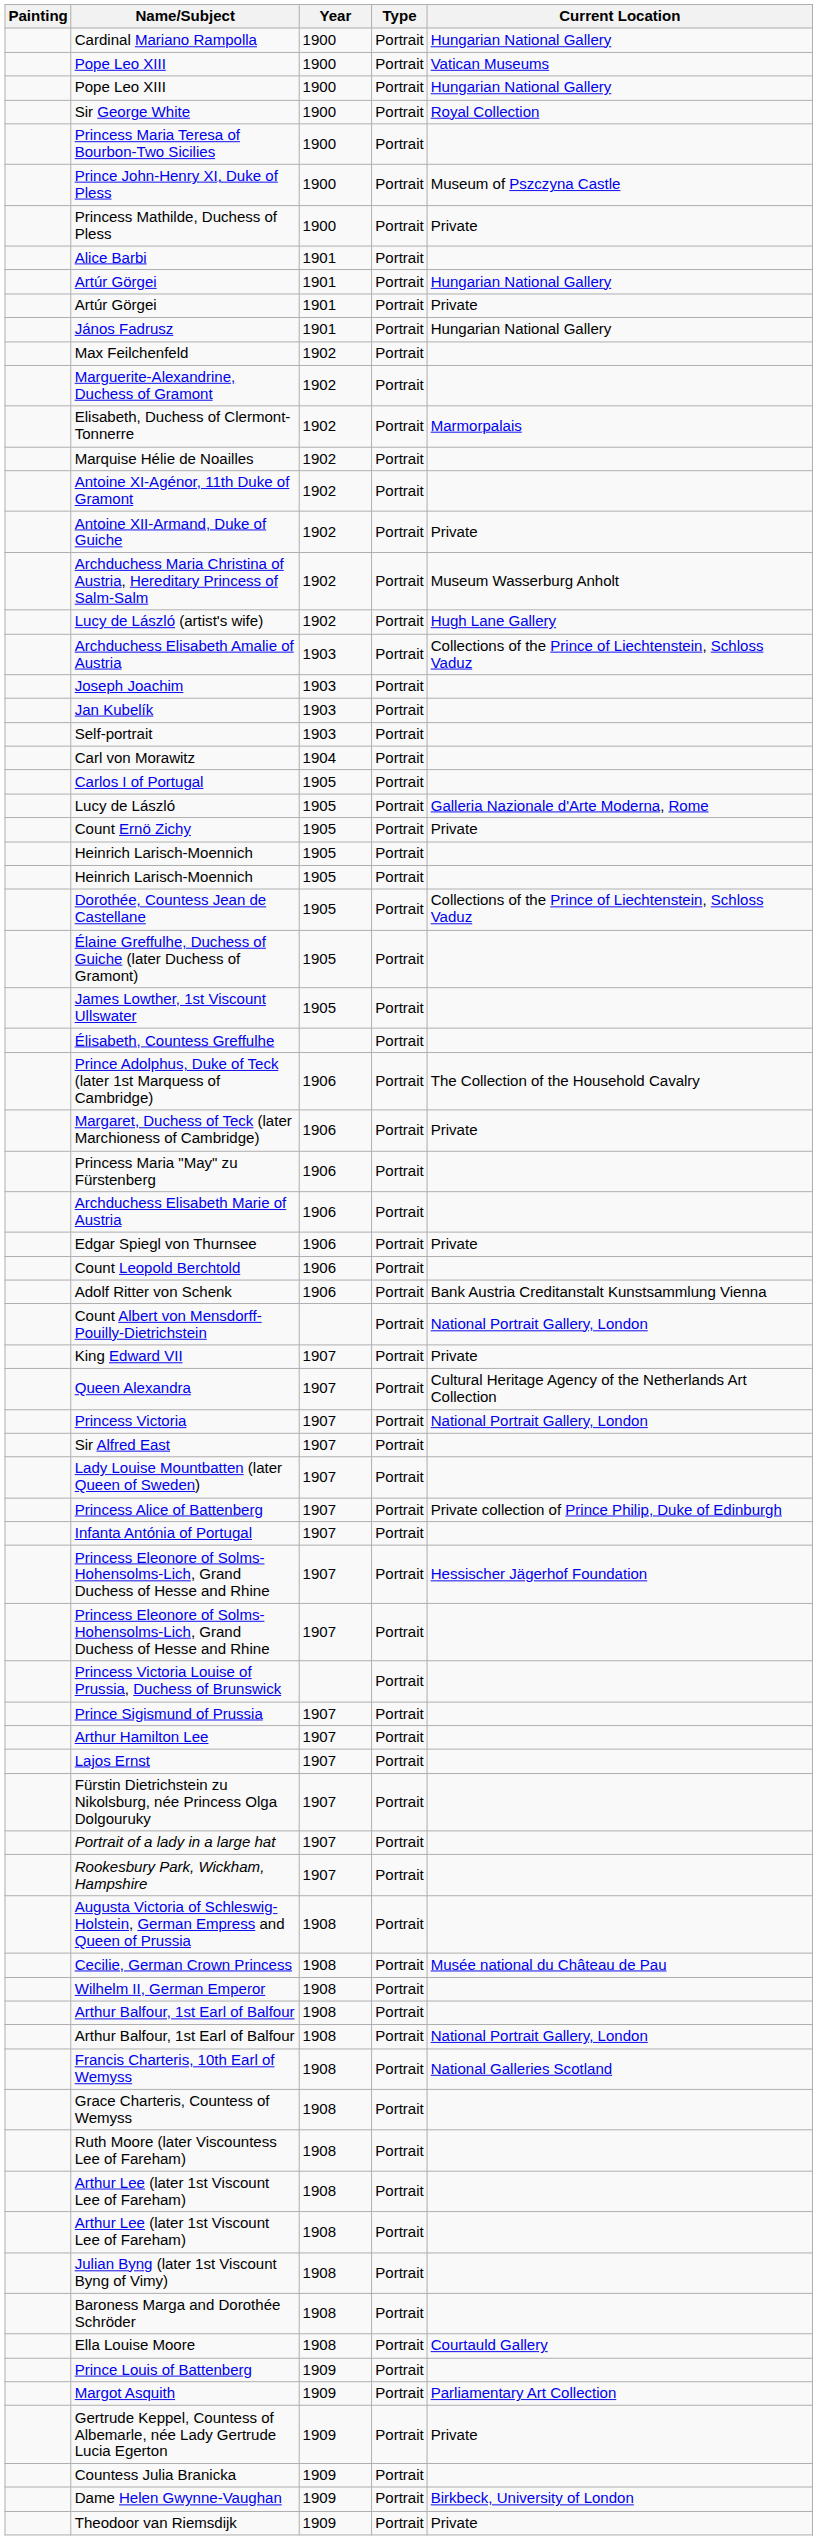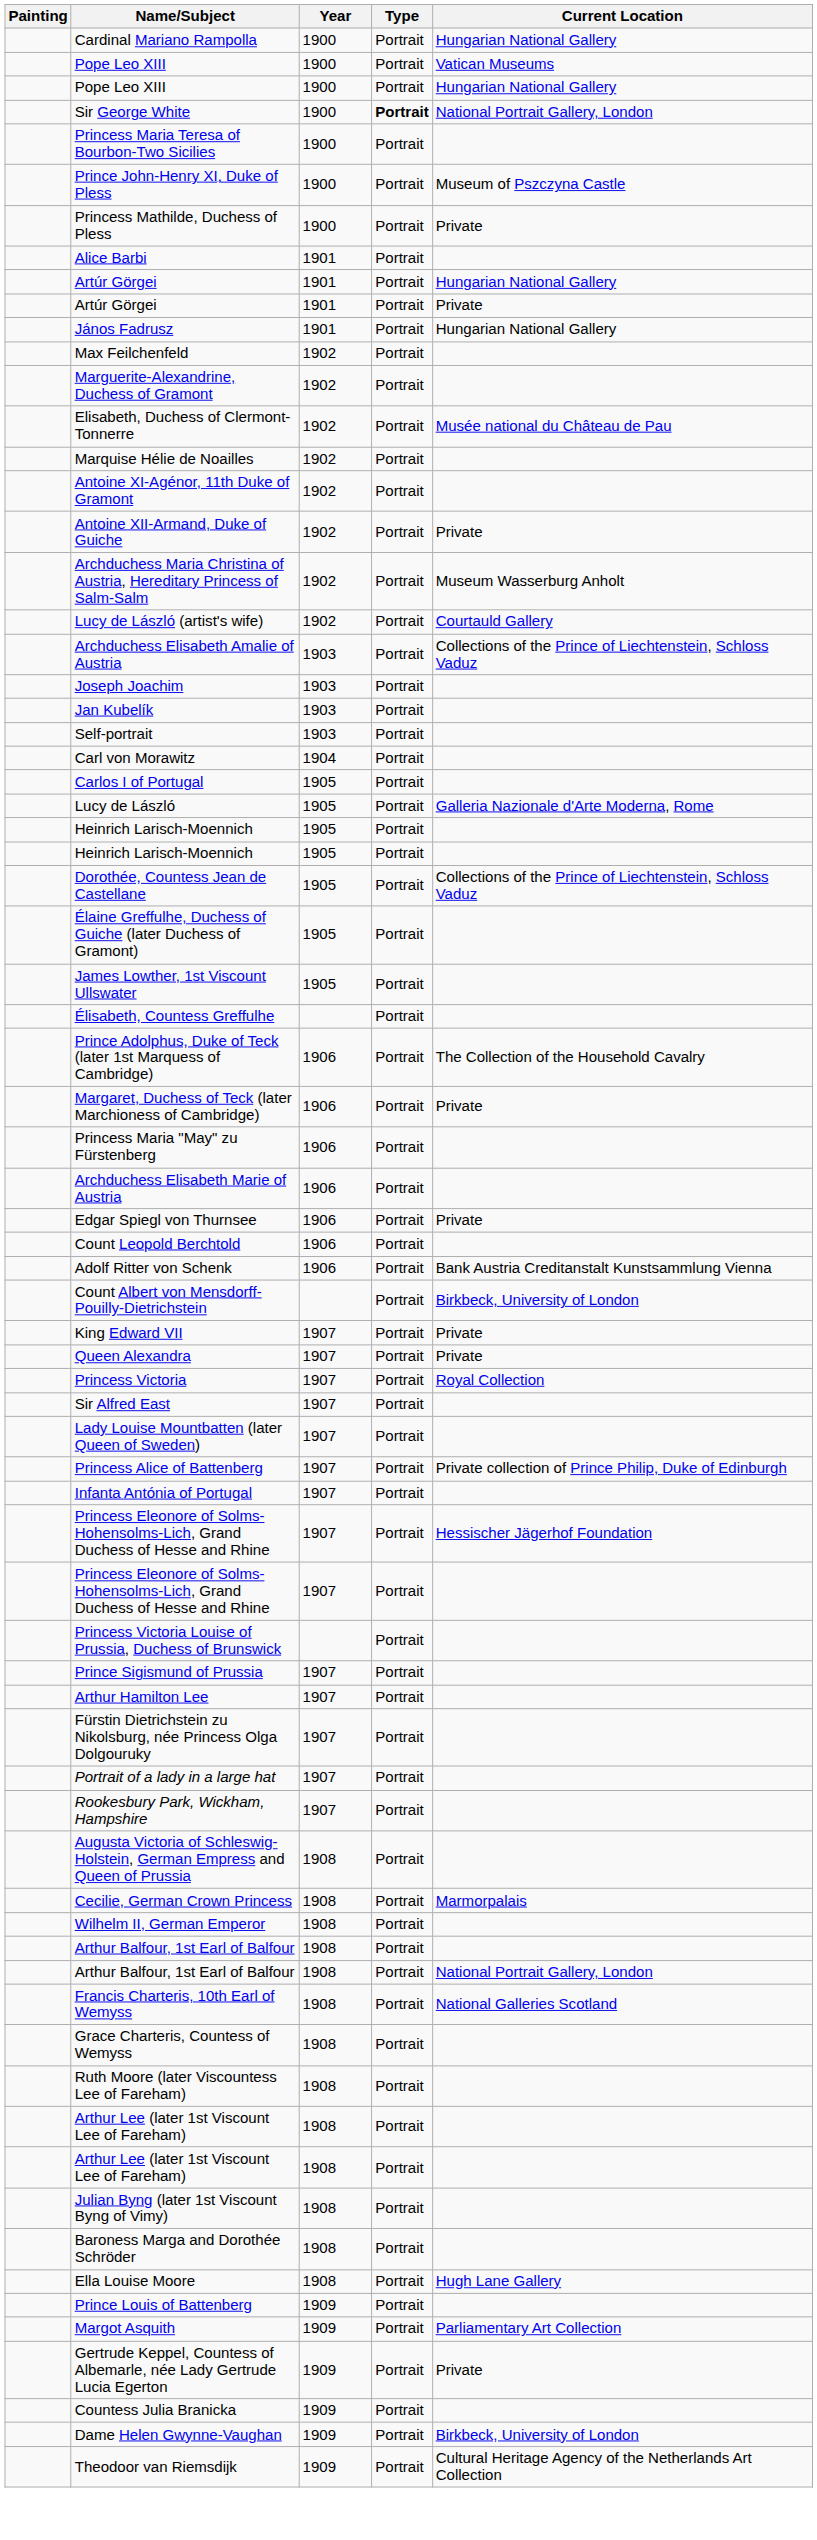Sir George White | Type: normal -> bold
Sir George White | Current Location: Royal Collection -> National Portrait Gallery, London
Elisabeth, Duchess of Clermont-Tonnerre | Current Location: Marmorpalais -> Musée national du Château de Pau
Lucy de László (artist's wife) | Current Location: Hugh Lane Gallery -> Courtauld Gallery
- row: Count Ernö Zichy | 1905 | Portrait | Private
Count Albert von Mensdorff-Pouilly-Dietrichstein | Current Location: National Portrait Gallery, London -> Birkbeck, University of London
Queen Alexandra | Current Location: Cultural Heritage Agency of the Netherlands Art Collection -> Private
Princess Victoria | Current Location: National Portrait Gallery, London -> Royal Collection
- row: Lajos Ernst | 1907 | Portrait
Cecilie, German Crown Princess | Current Location: Musée national du Château de Pau -> Marmorpalais
Ella Louise Moore | Current Location: Courtauld Gallery -> Hugh Lane Gallery
Theodoor van Riemsdijk | Current Location: Private -> Cultural Heritage Agency of the Netherlands Art Collection
